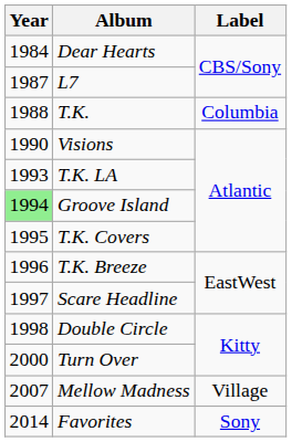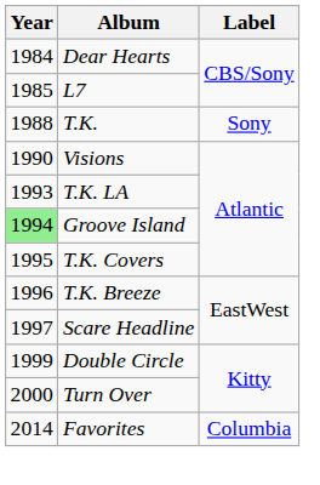L7 | Year: 1987 -> 1985
T.K. | Label: Columbia -> Sony
Double Circle | Year: 1998 -> 1999
- row: 2007 | Mellow Madness | Village
Favorites | Label: Sony -> Columbia
